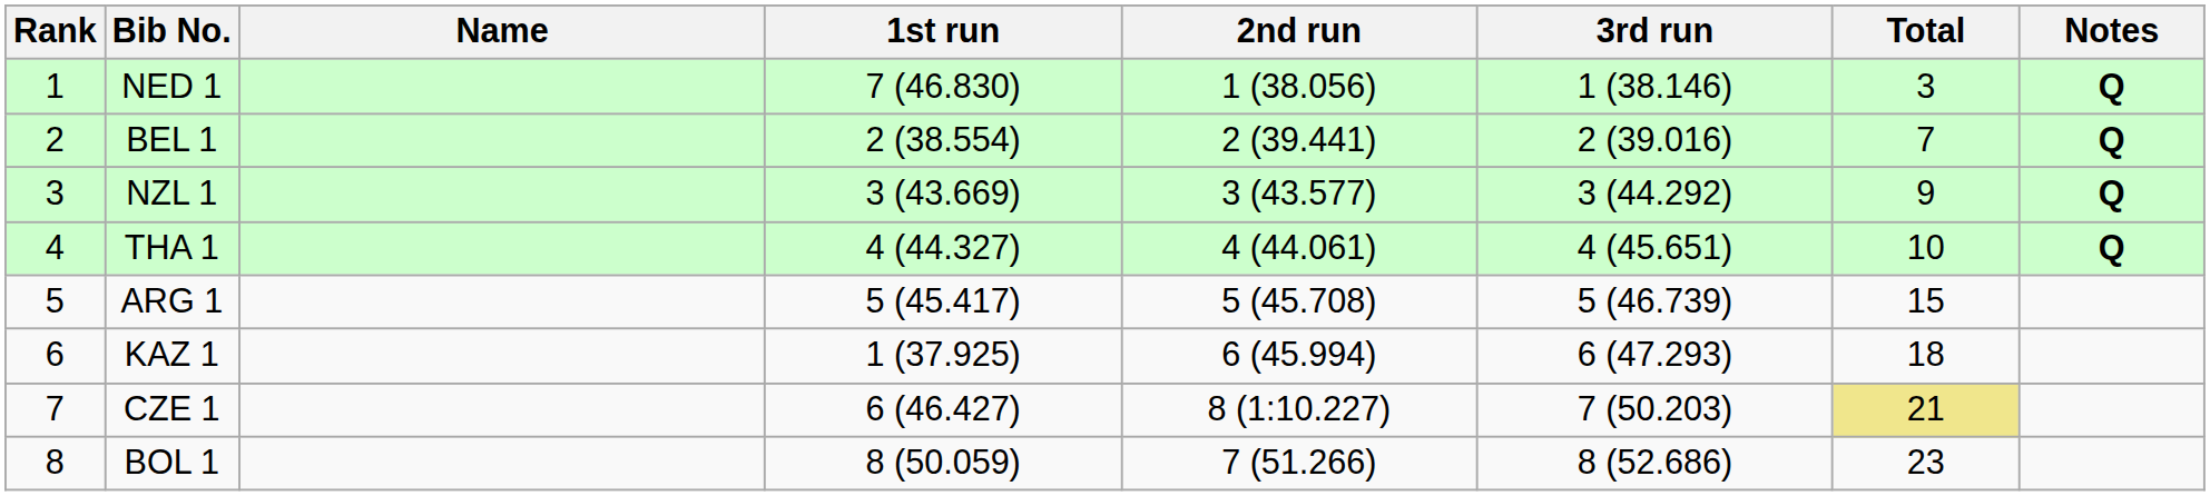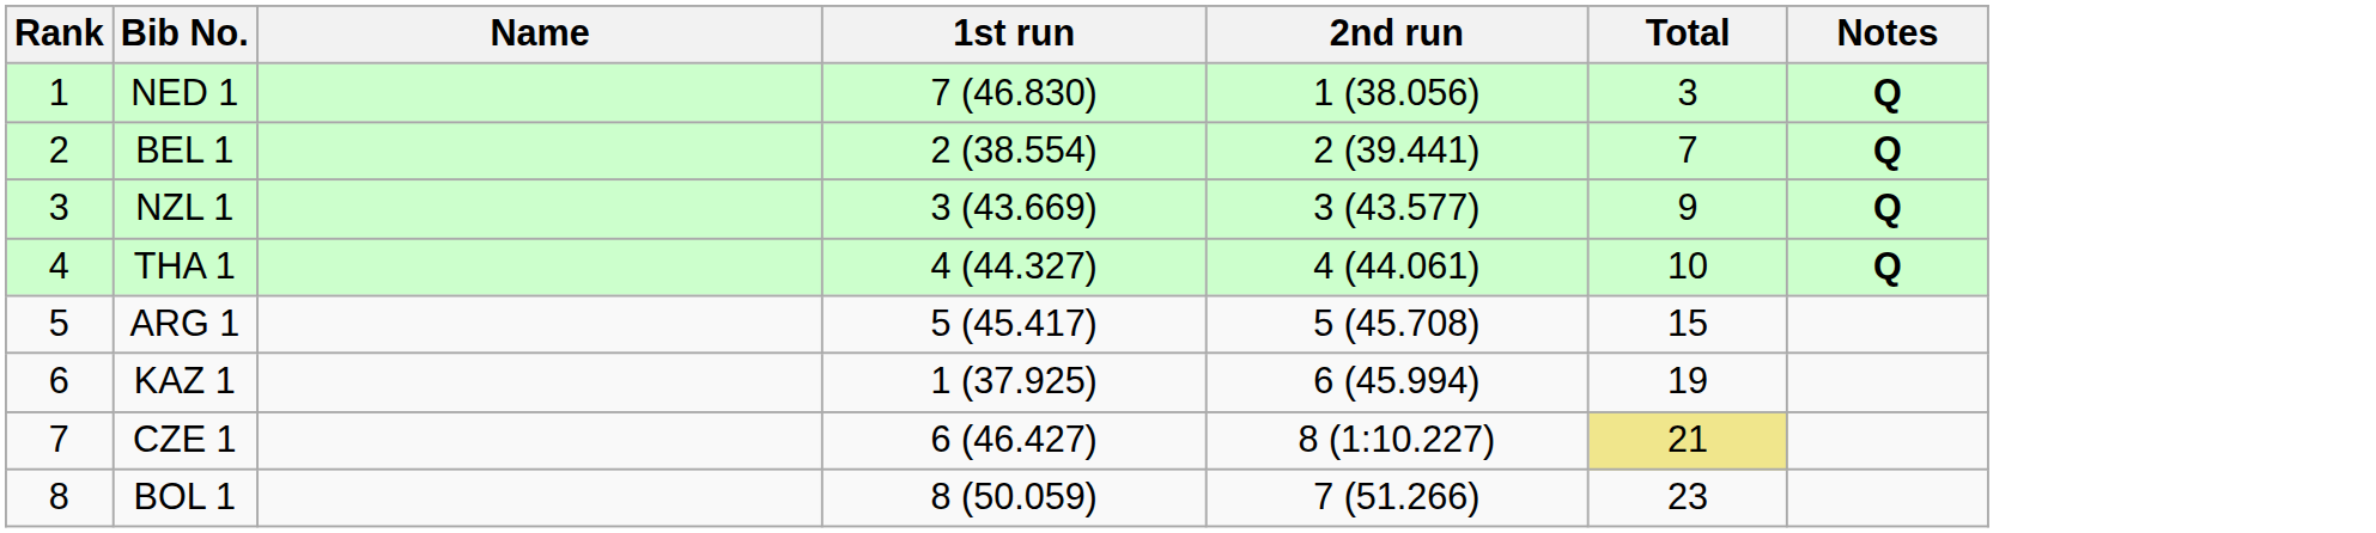- column: 3rd run | 1 (38.146) | 2 (39.016) | 3 (44.292) | 4 (45.651) | 5 (46.739) | 6 (47.293) | 7 (50.203) | 8 (52.686)
KAZ 1 | Total: 18 -> 19
